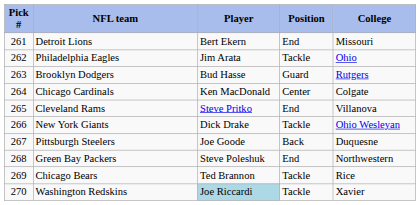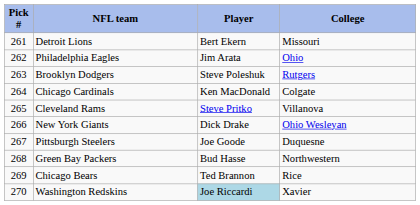- column: Position | End | Tackle | Guard | Center | End | Tackle | Back | End | Tackle | Tackle
Brooklyn Dodgers | Player: Bud Hasse -> Steve Poleshuk
Green Bay Packers | Player: Steve Poleshuk -> Bud Hasse
